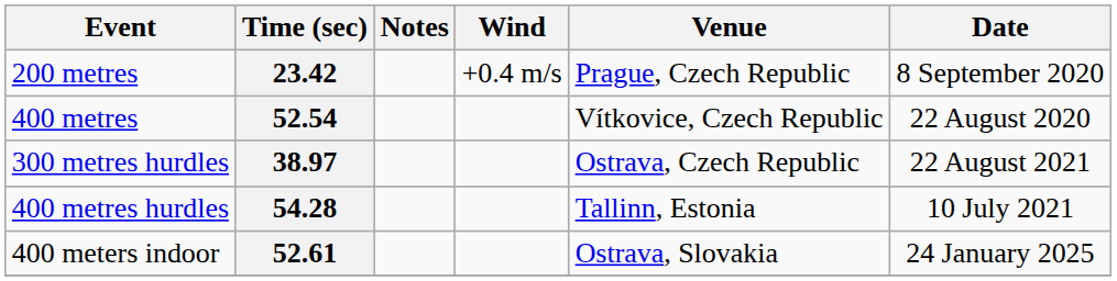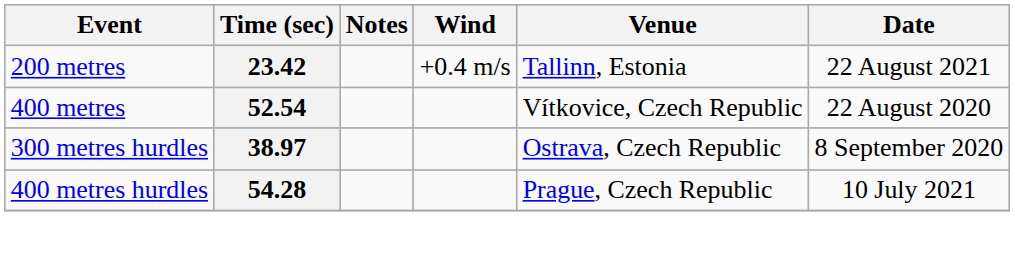23.42 | Venue: Prague, Czech Republic -> Tallinn, Estonia
23.42 | Date: 8 September 2020 -> 22 August 2021
38.97 | Date: 22 August 2021 -> 8 September 2020
54.28 | Venue: Tallinn, Estonia -> Prague, Czech Republic
- row: 400 meters indoor | 52.61 | Ostrava, Slovakia | 24 January 2025
